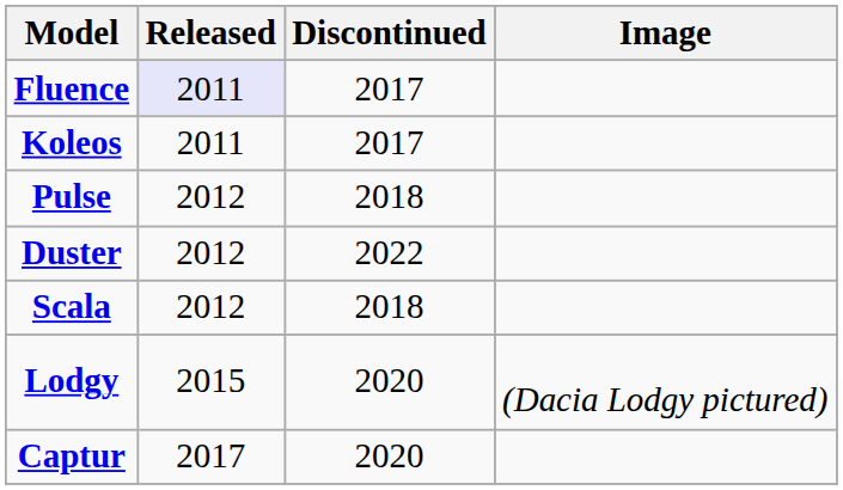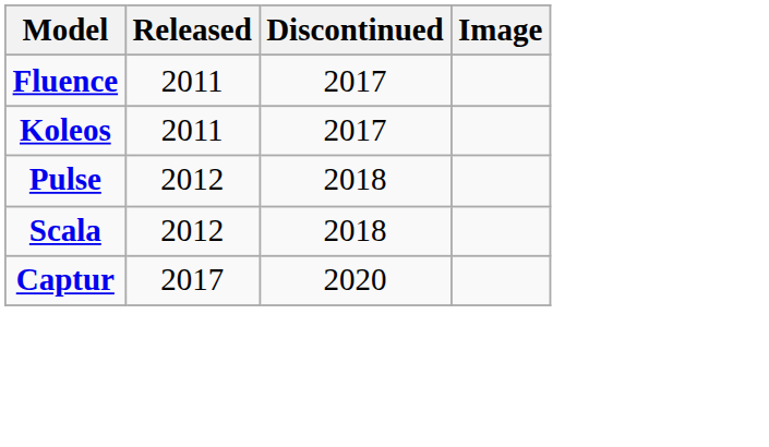Fluence | Released: lavender background -> no background
- row: Duster | 2012 | 2022
- row: Lodgy | 2015 | 2020 | (Dacia Lodgy pictured)
